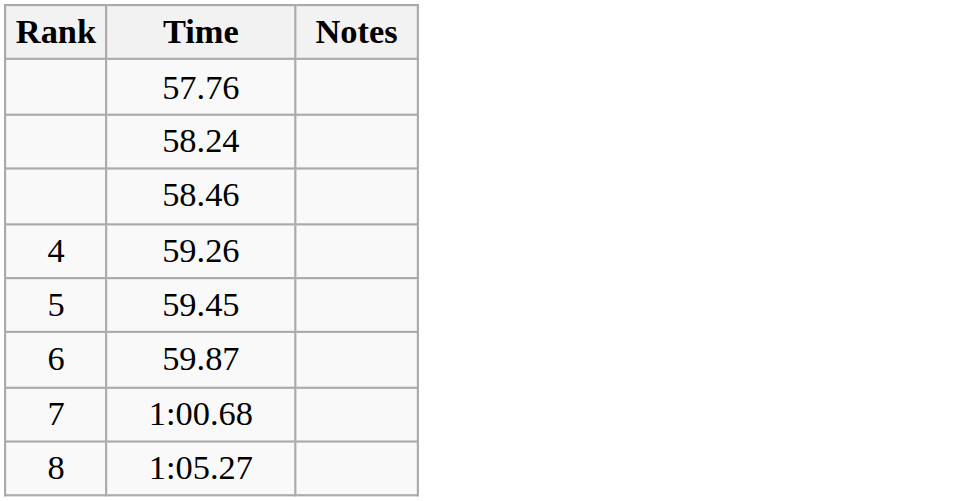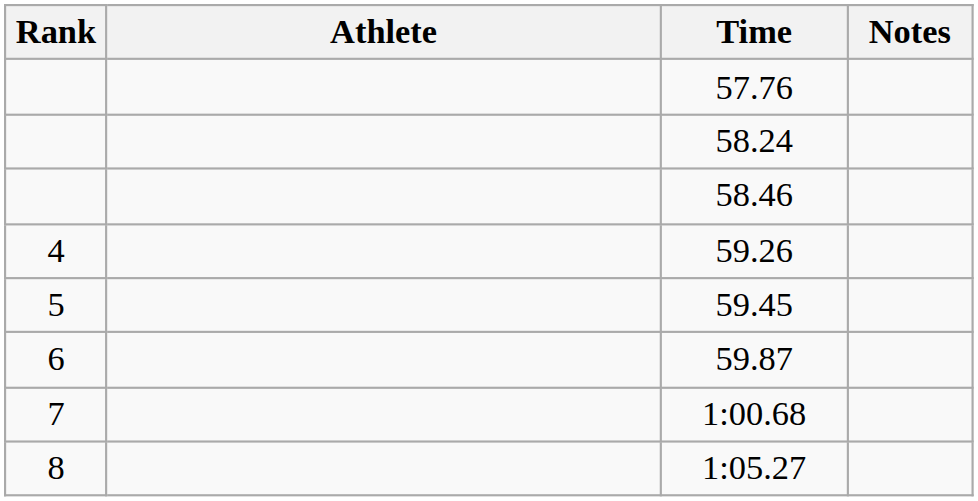+ column: Athlete
